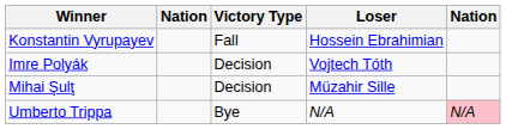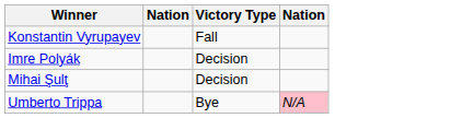- column: Loser | Hossein Ebrahimian | Vojtech Tóth | Müzahir Sille | N/A
